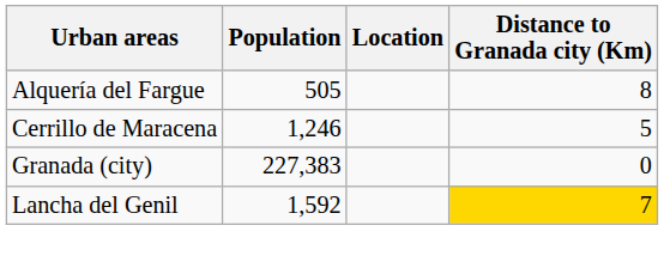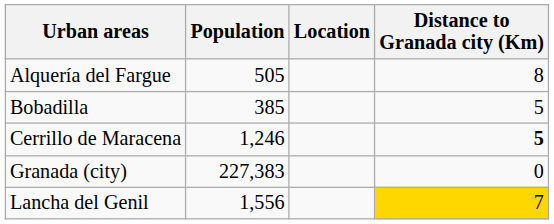+ row: Bobadilla | 385 | 5
Cerrillo de Maracena | Distance to Granada city (Km): normal -> bold
Lancha del Genil | Population: 1,592 -> 1,556
